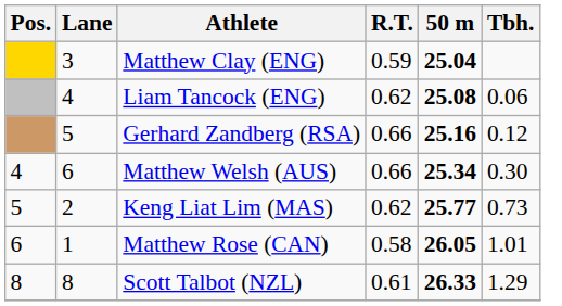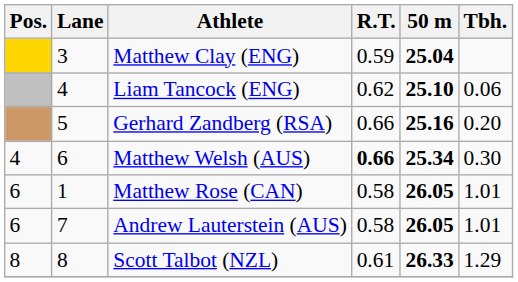Liam Tancock (ENG) | 50 m: 25.08 -> 25.10
Gerhard Zandberg (RSA) | Tbh.: 0.12 -> 0.20
Matthew Welsh (AUS) | R.T.: normal -> bold
- row: 5 | 2 | Keng Liat Lim (MAS) | 0.62 | 25.77 | 0.73
+ row: 6 | 7 | Andrew Lauterstein (AUS) | 0.58 | 26.05 | 1.01
